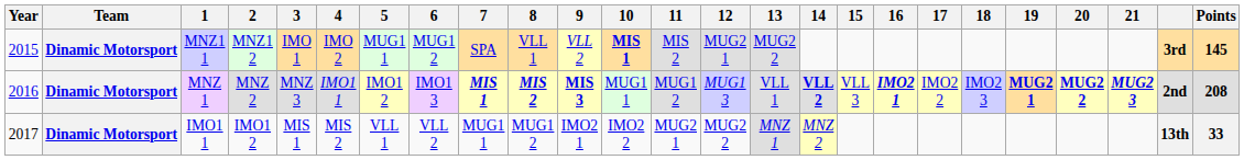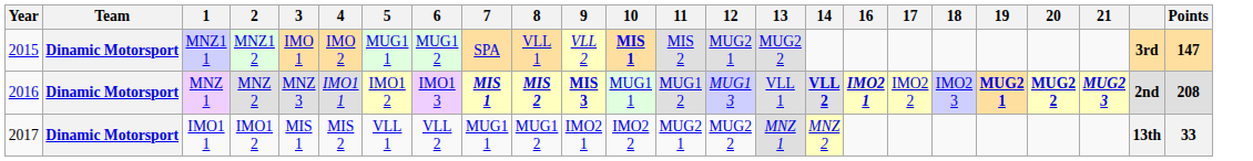- column: 15 | VLL 3
MNZ1 1 | Points: 145 -> 147
